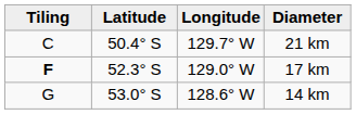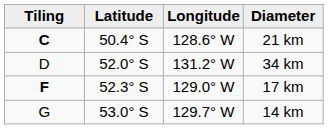21 km | Tiling: normal -> bold
21 km | Longitude: 129.7° W -> 128.6° W
+ row: D | 52.0° S | 131.2° W | 34 km
14 km | Longitude: 128.6° W -> 129.7° W
